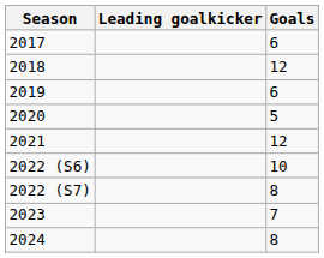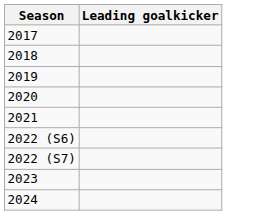- column: Goals | 6 | 12 | 6 | 5 | 12 | 10 | 8 | 7 | 8
